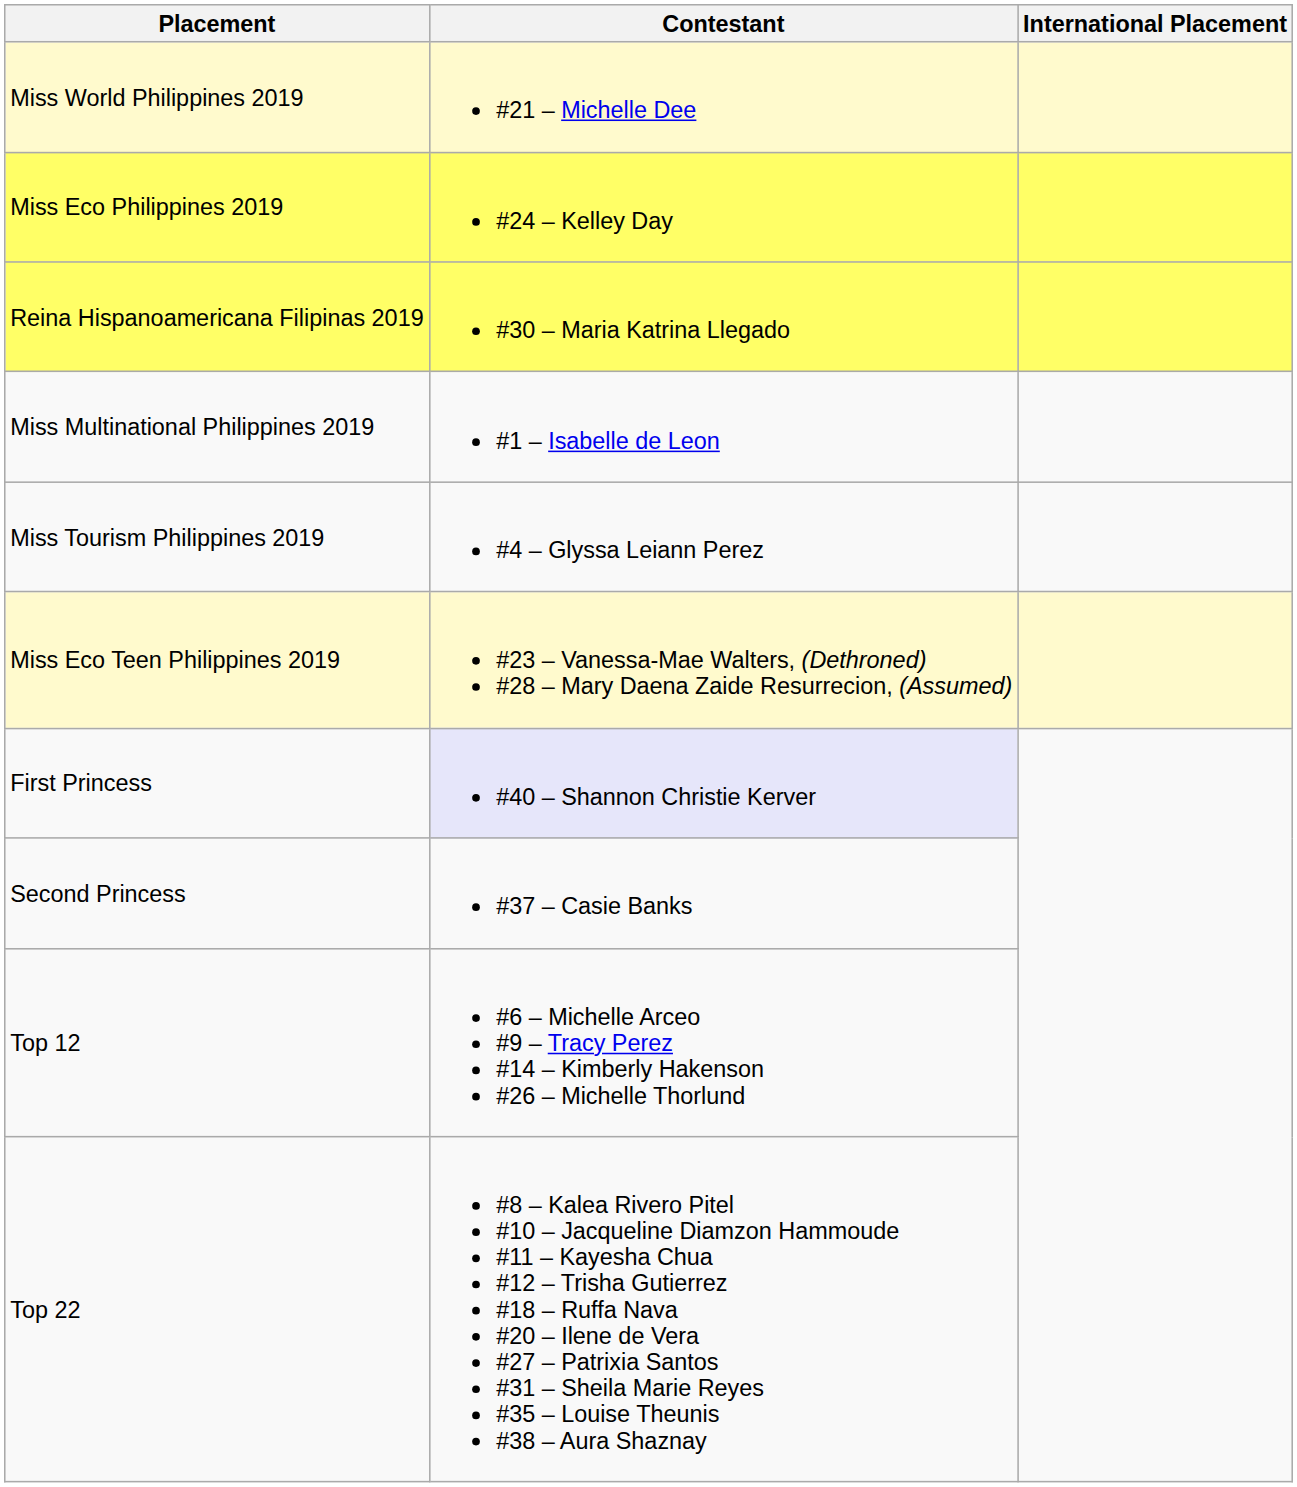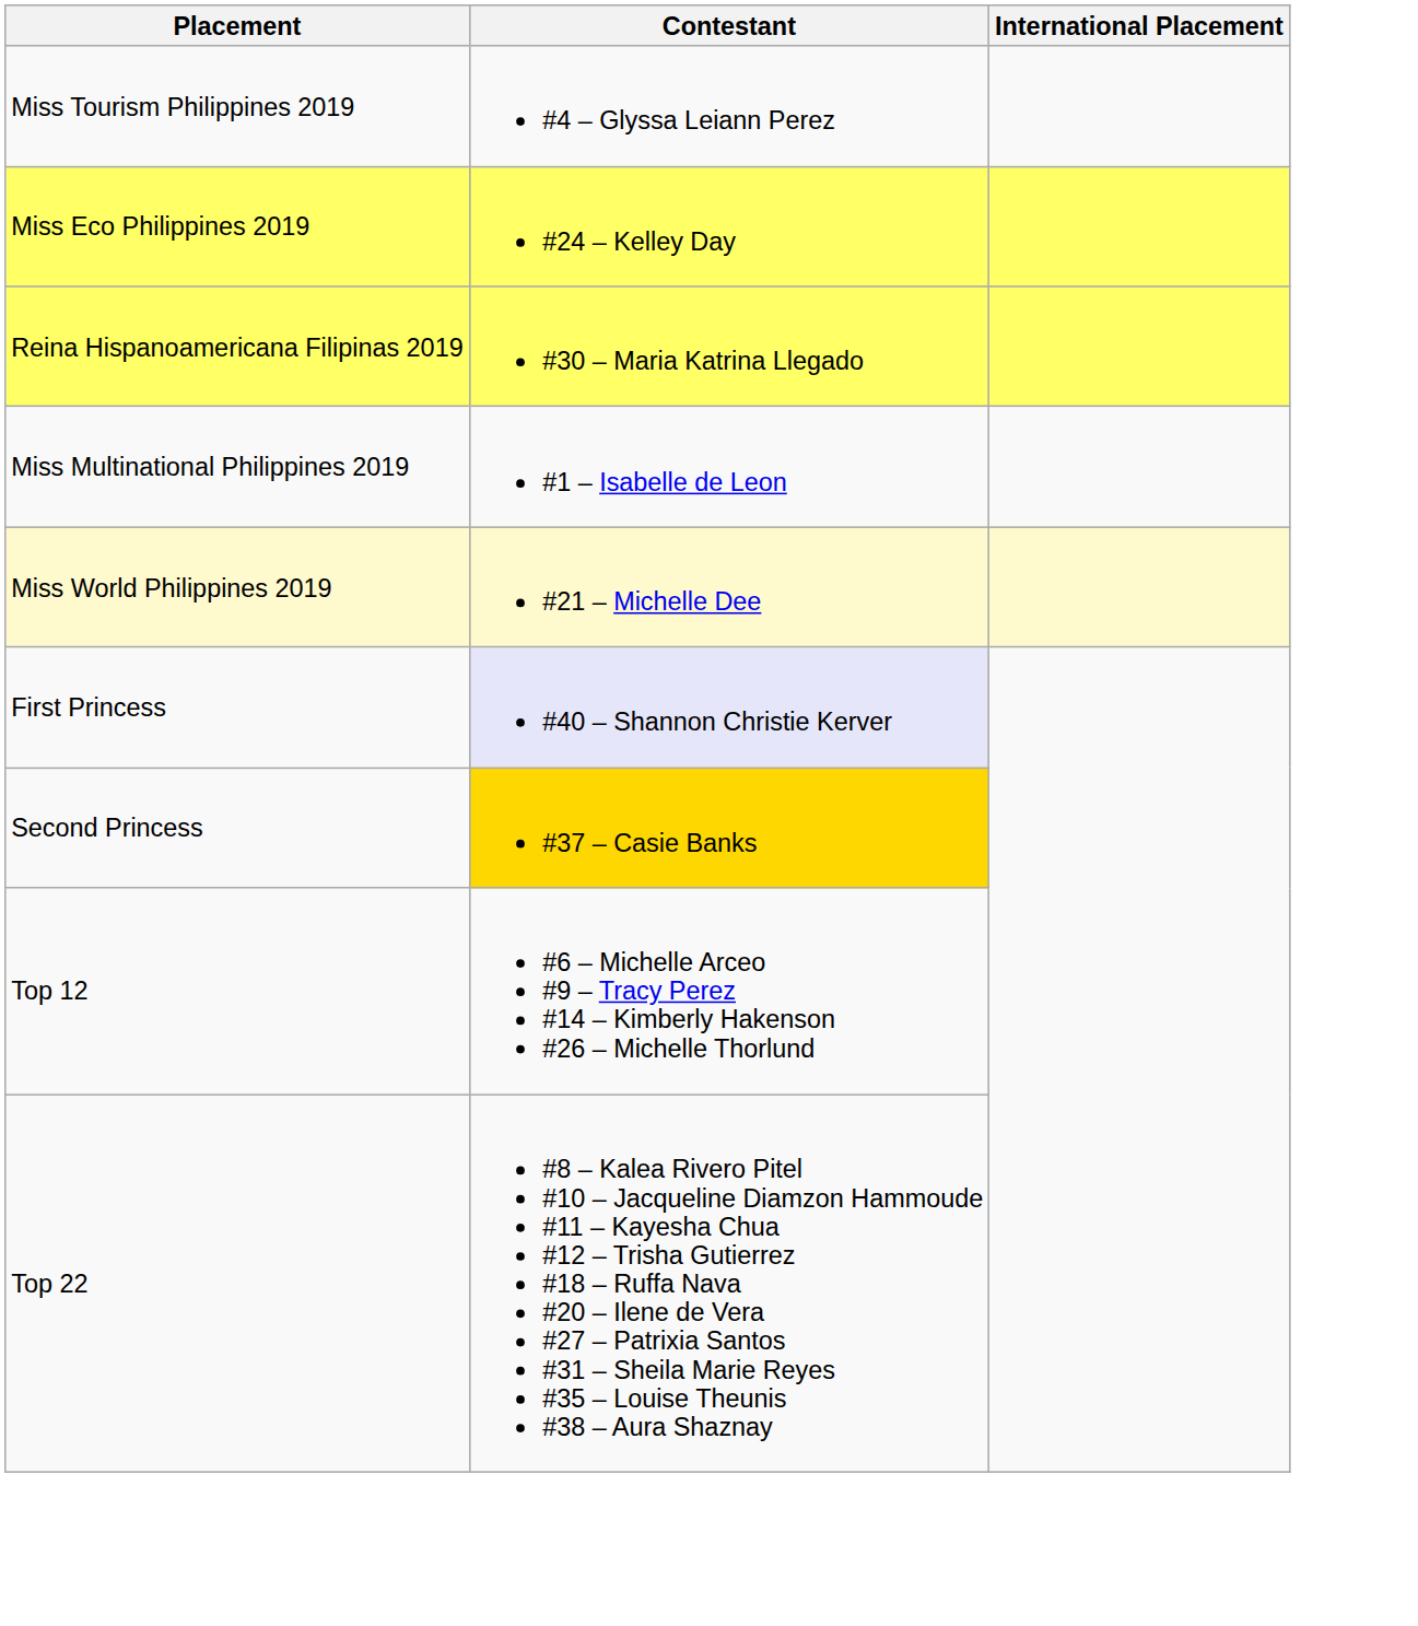rows swapped: Miss World Philippines 2019 <-> Miss Tourism Philippines 2019
- row: Miss Eco Teen Philippines 2019 | #23 – Vanessa-Mae Walters, (Dethroned) #28 – Mary Daena Zaide Resurrecion, (Assumed)
Second Princess | Contestant: no background -> gold background
